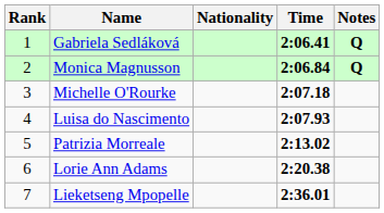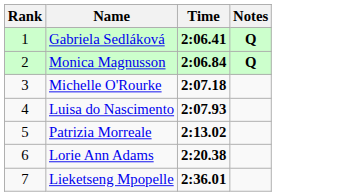- column: Nationality
